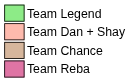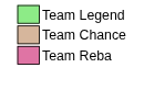- row: Team Dan + Shay
